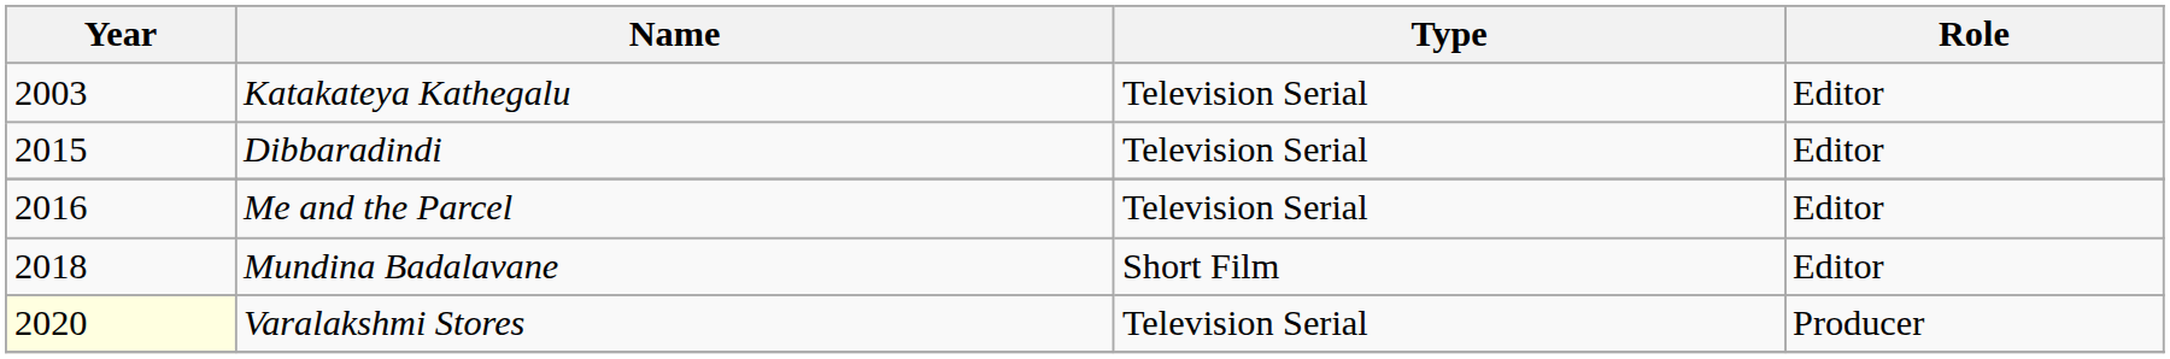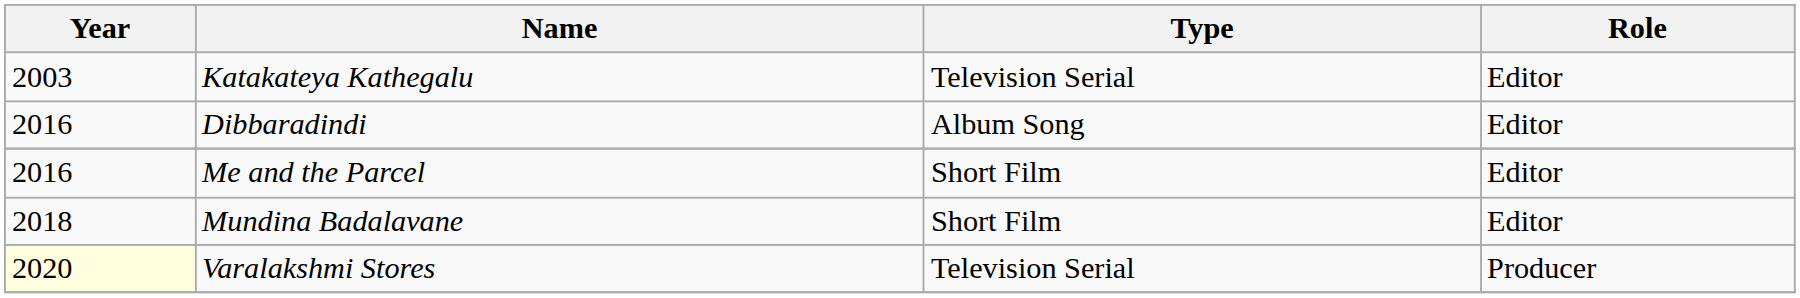Dibbaradindi | Year: 2015 -> 2016
Dibbaradindi | Type: Television Serial -> Album Song
Me and the Parcel | Type: Television Serial -> Short Film
